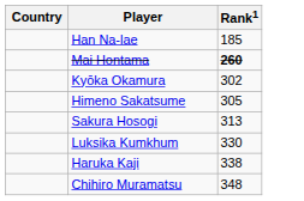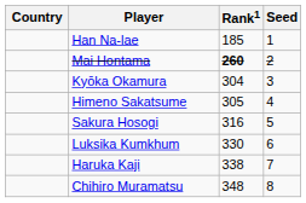+ column: Seed | 1 | 2 | 3 | 4 | 5 | 6 | 7 | 8
Kyōka Okamura | Rank1: 302 -> 304
Sakura Hosogi | Rank1: 313 -> 316
